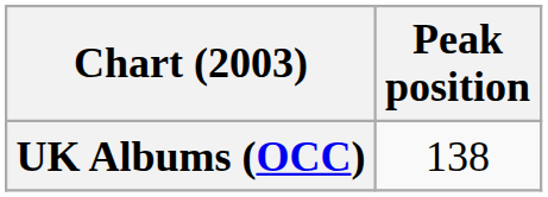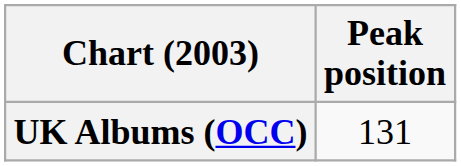UK Albums (OCC) | Peak position: 138 -> 131
